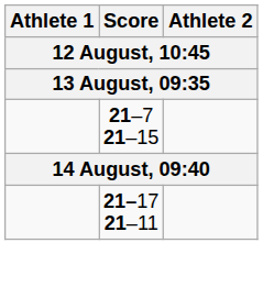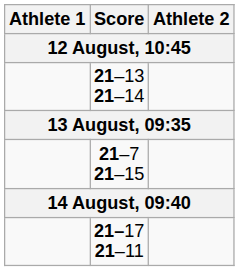+ row: 21–13 21–14
